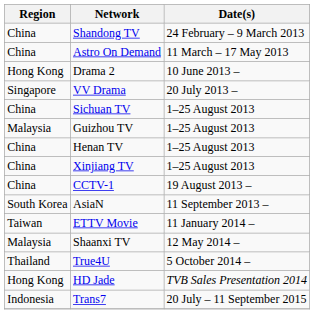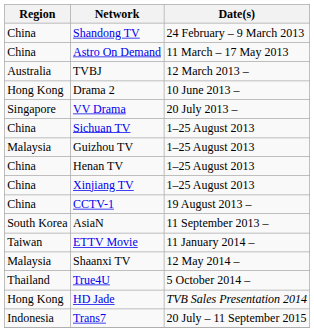+ row: Australia | TVBJ | 12 March 2013 –
